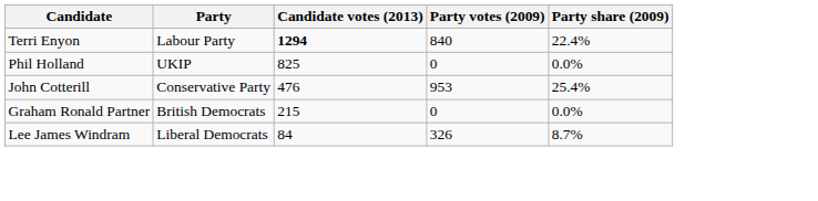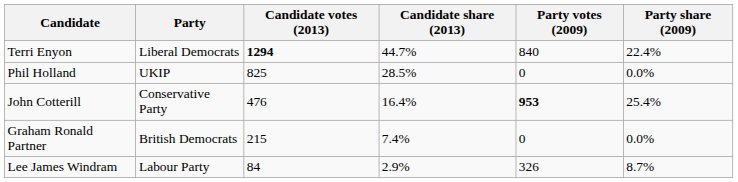+ column: Candidate share (2013) | 44.7% | 28.5% | 16.4% | 7.4% | 2.9%
Terri Enyon | Party: Labour Party -> Liberal Democrats
John Cotterill | Party votes (2009): normal -> bold
Lee James Windram | Party: Liberal Democrats -> Labour Party
